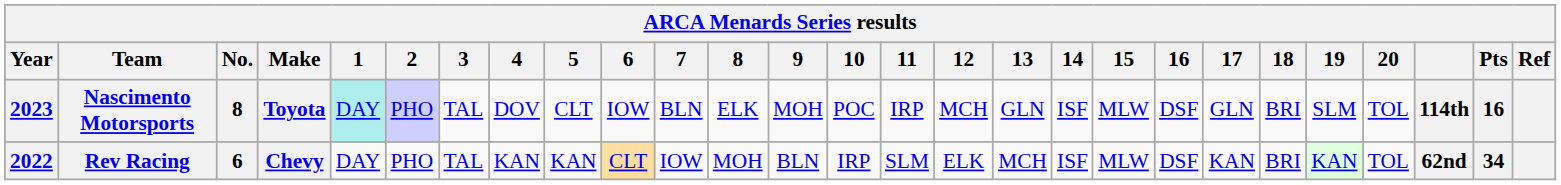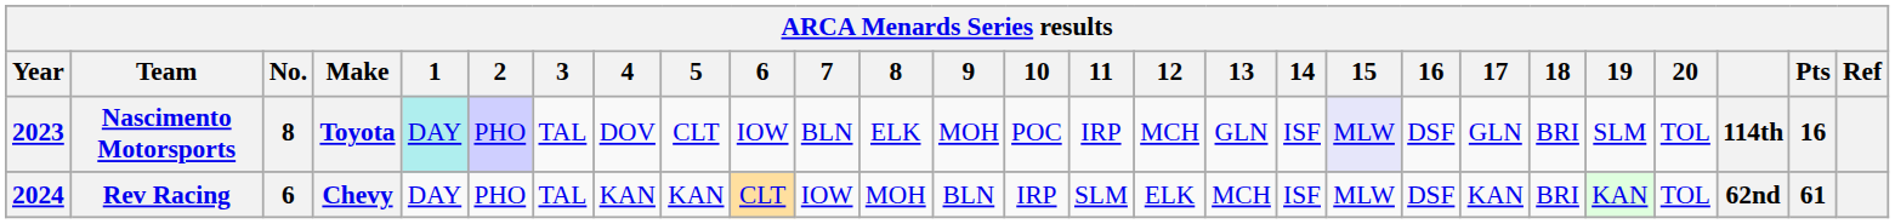Nascimento Motorsports | 15: no background -> lavender background
Rev Racing | Year: 2022 -> 2024
Rev Racing | Pts: 34 -> 61
